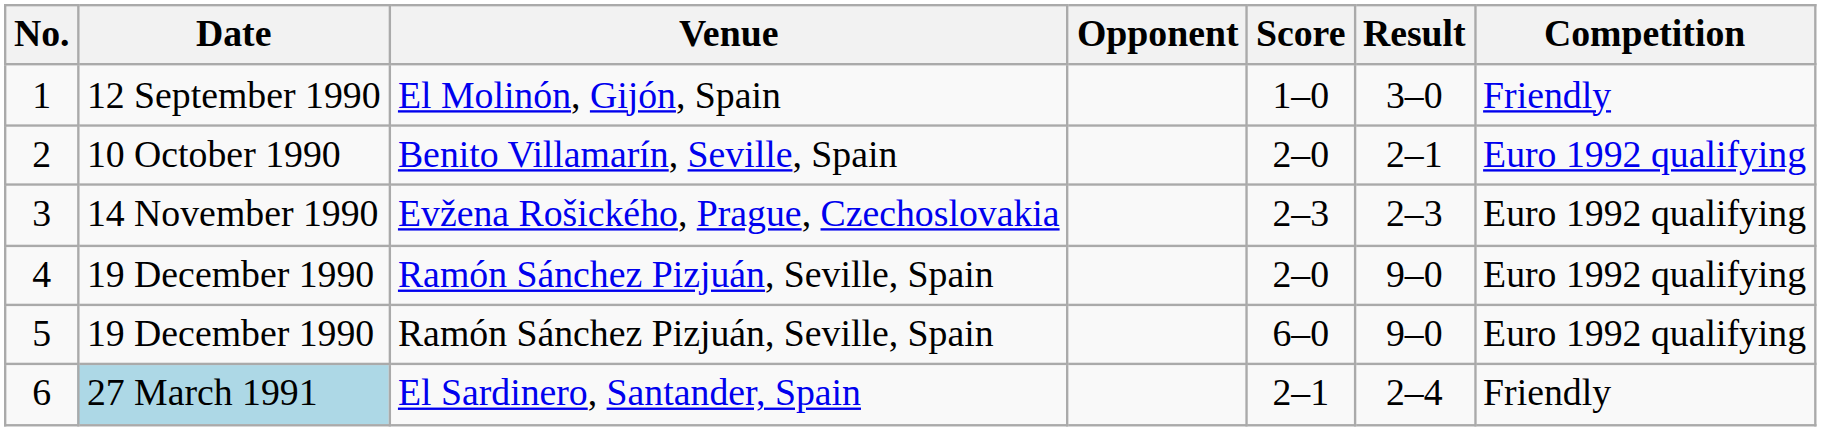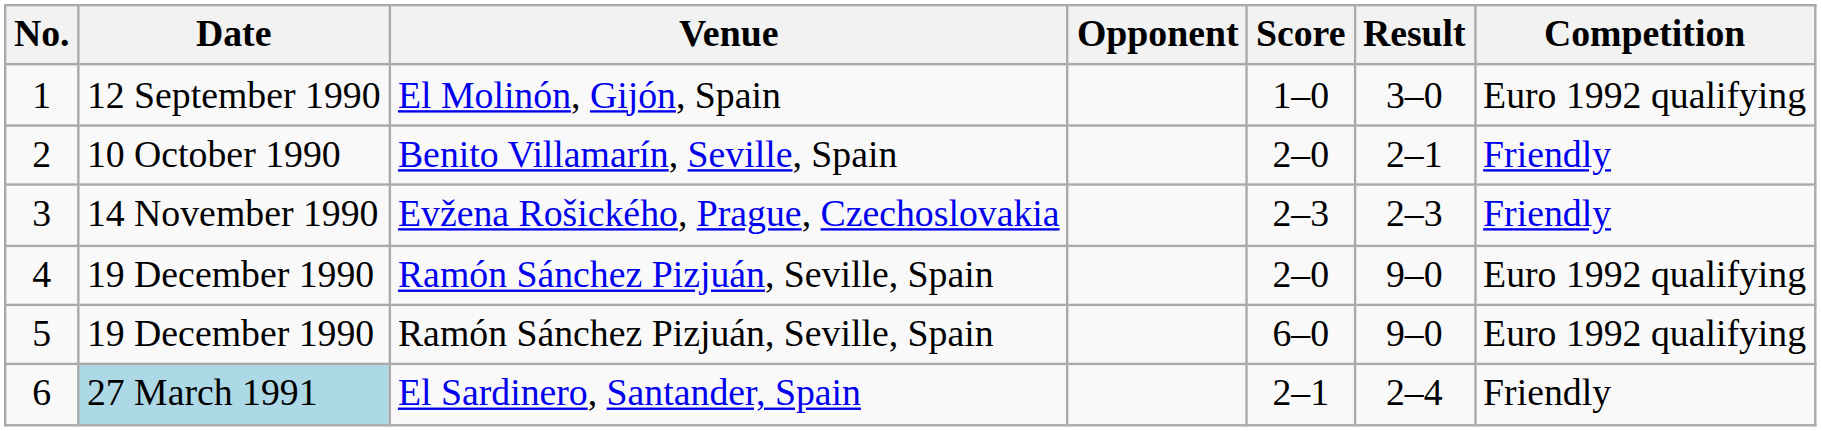1 | Competition: Friendly -> Euro 1992 qualifying
2 | Competition: Euro 1992 qualifying -> Friendly
3 | Competition: Euro 1992 qualifying -> Friendly
